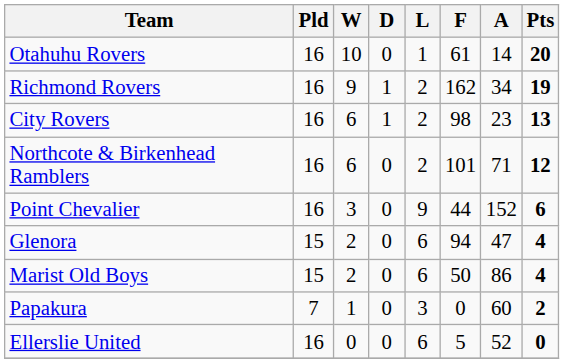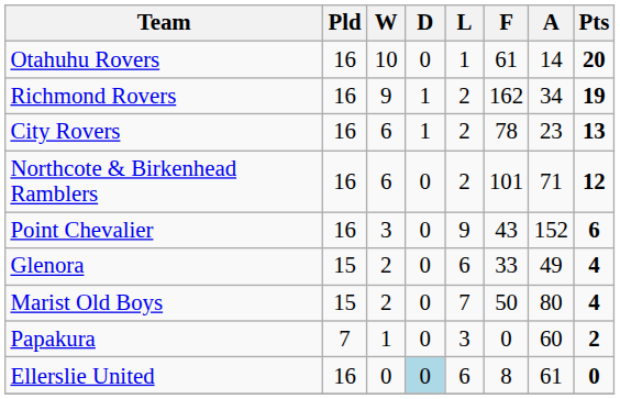City Rovers | F: 98 -> 78
Point Chevalier | F: 44 -> 43
Glenora | F: 94 -> 33
Glenora | A: 47 -> 49
Marist Old Boys | L: 6 -> 7
Marist Old Boys | A: 86 -> 80
Ellerslie United | D: no background -> lightblue background
Ellerslie United | F: 5 -> 8
Ellerslie United | A: 52 -> 61
